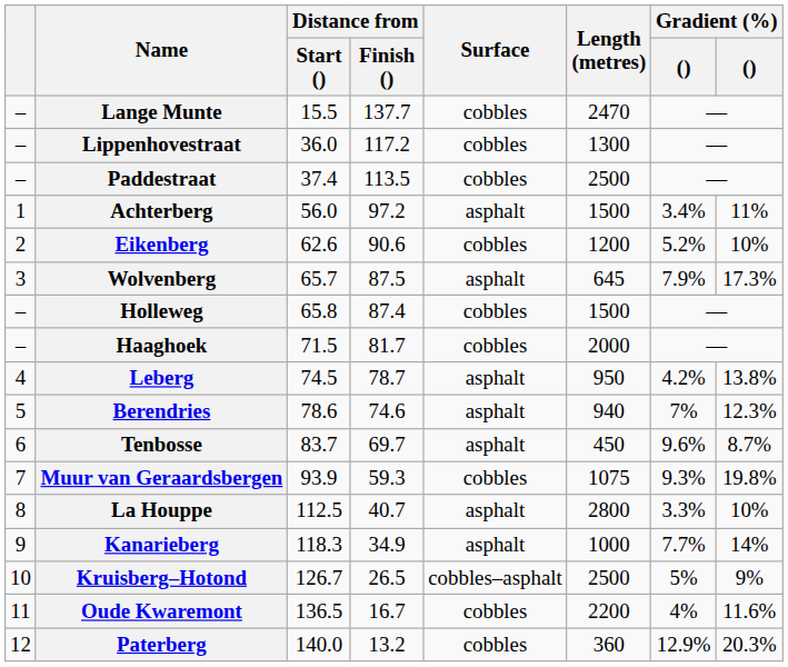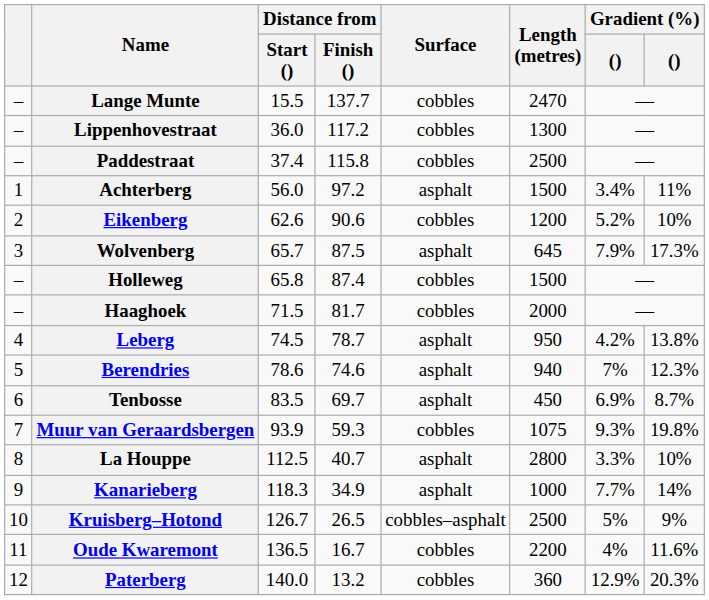Paddestraat | Distance from / Finish (): 113.5 -> 115.8
Tenbosse | Distance from / Start (): 83.7 -> 83.5
Tenbosse | column 7: 9.6% -> 6.9%
